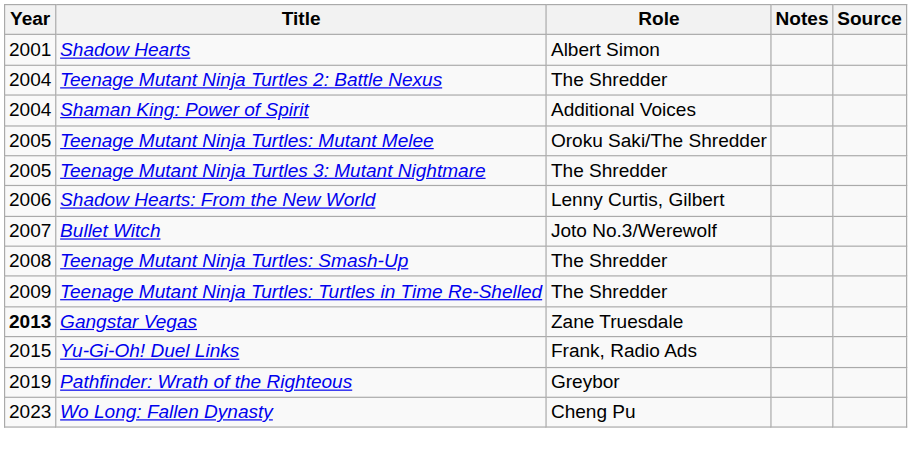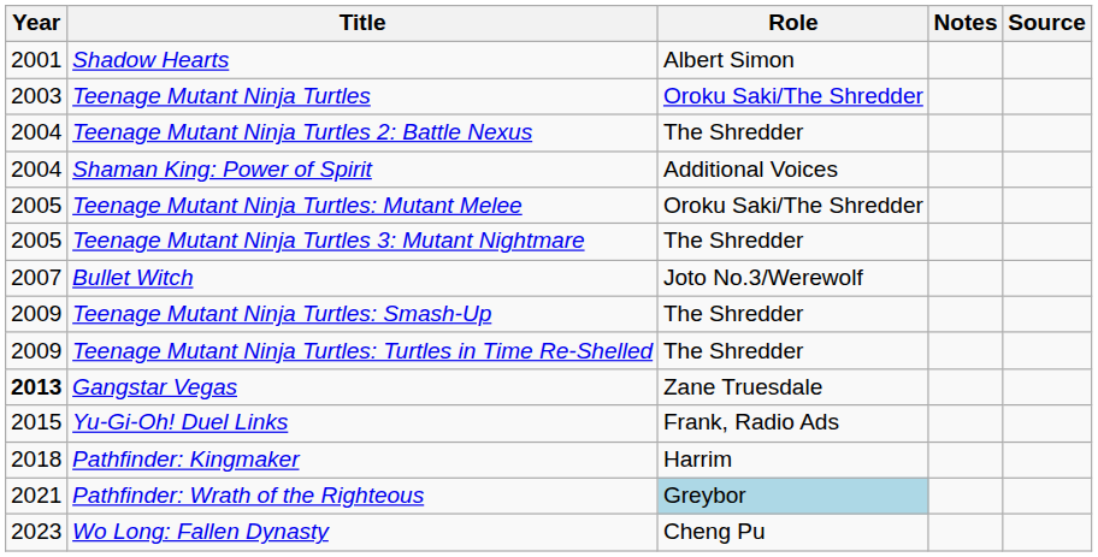+ row: 2003 | Teenage Mutant Ninja Turtles | Oroku Saki/The Shredder
- row: 2006 | Shadow Hearts: From the New World | Lenny Curtis, Gilbert
Teenage Mutant Ninja Turtles: Smash-Up | Year: 2008 -> 2009
+ row: 2018 | Pathfinder: Kingmaker | Harrim
Pathfinder: Wrath of the Righteous | Year: 2019 -> 2021
Pathfinder: Wrath of the Righteous | Role: no background -> lightblue background
